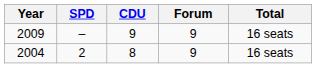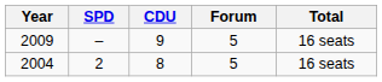2009 | Forum: 9 -> 5
2004 | Forum: 9 -> 5
